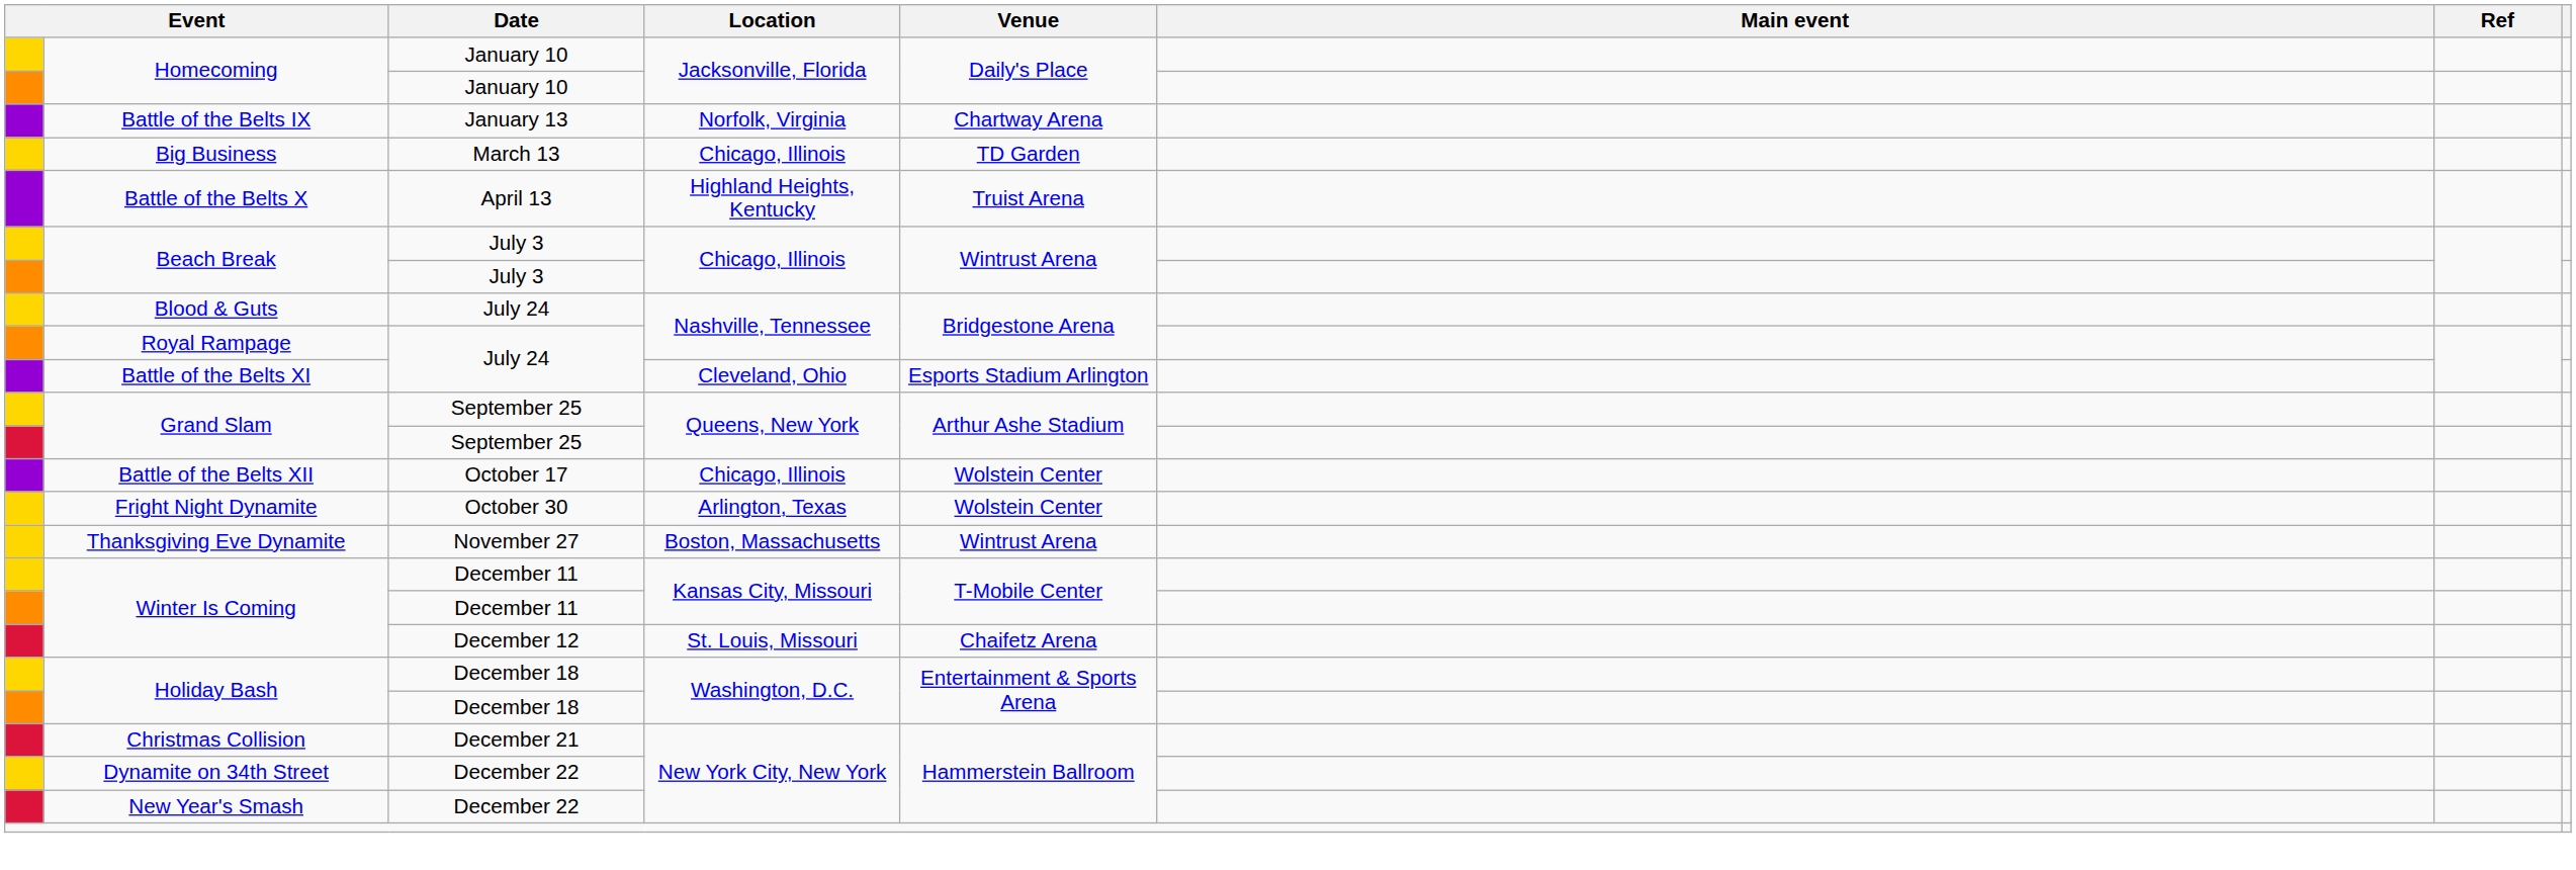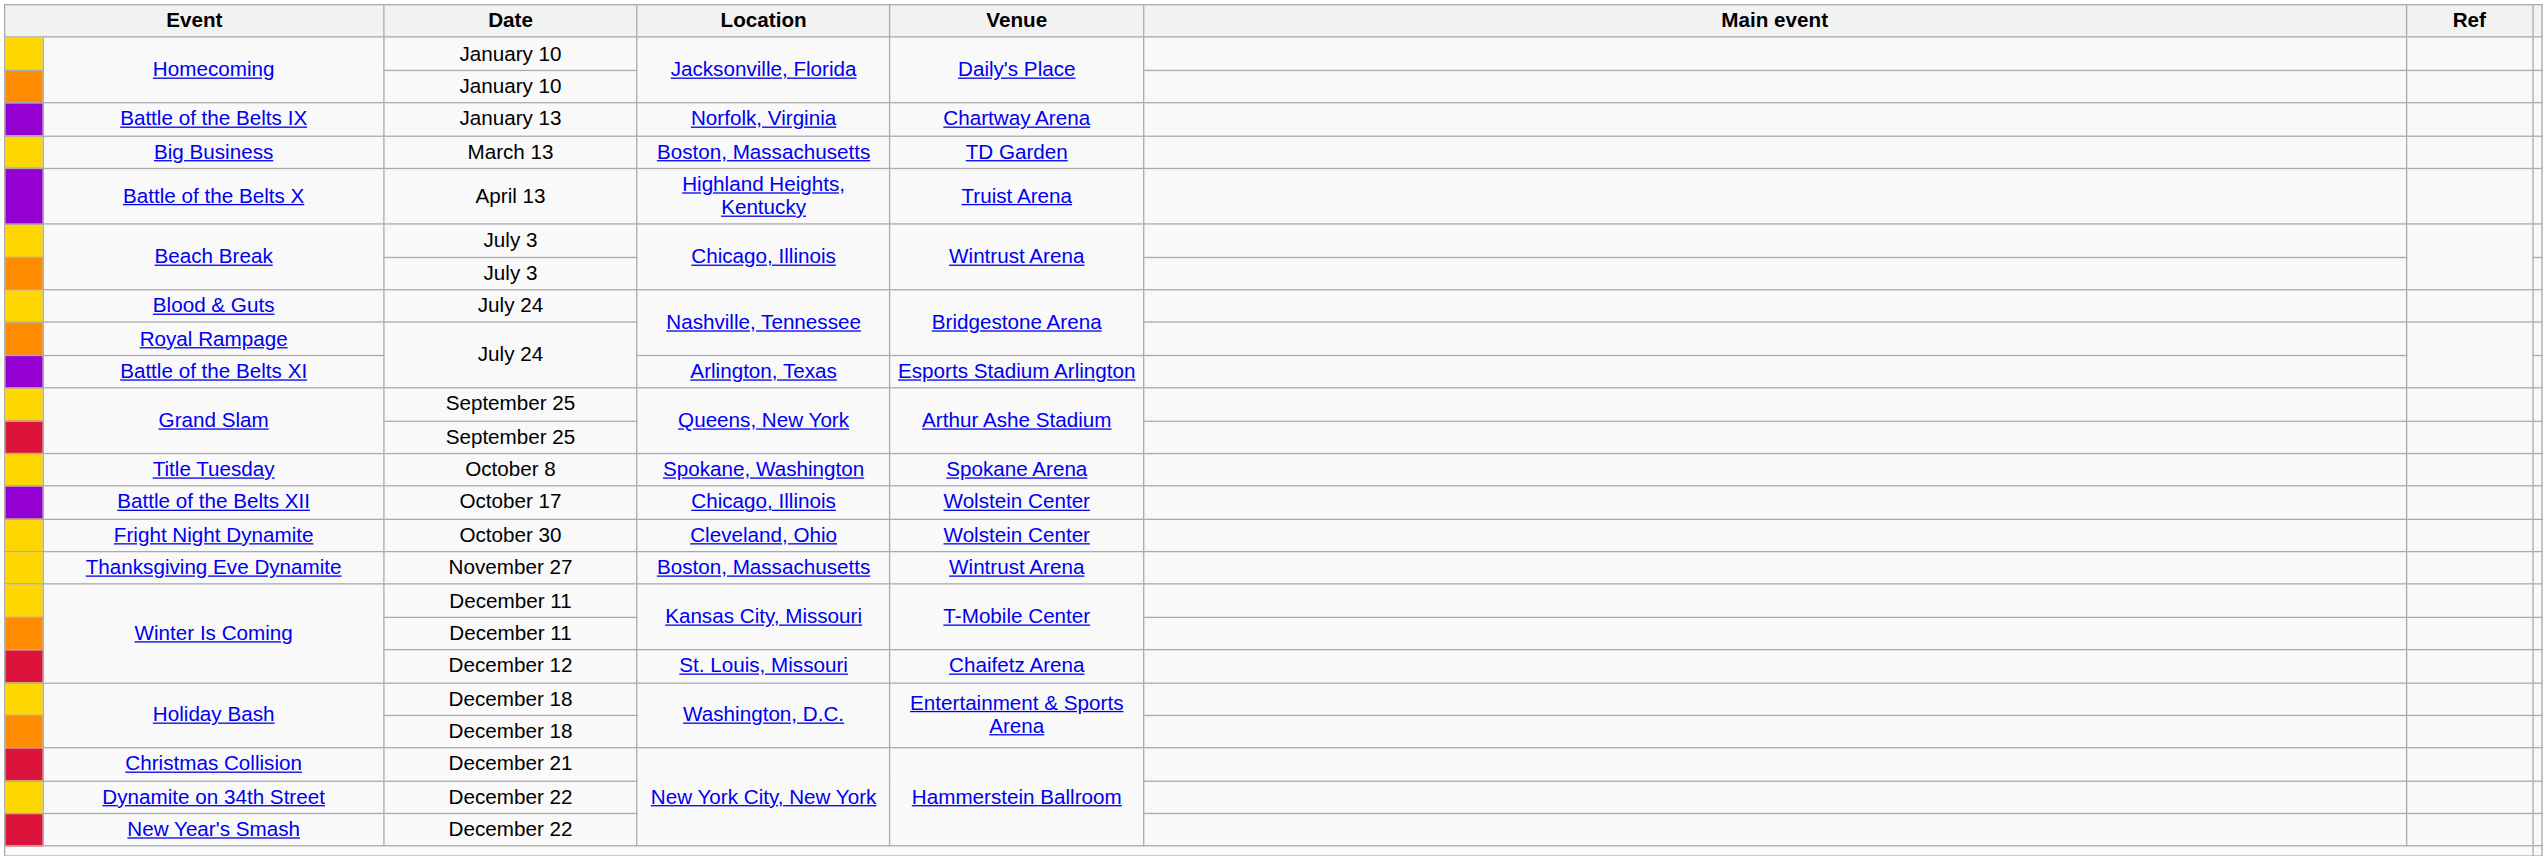Big Business | Location: Chicago, Illinois -> Boston, Massachusetts
Battle of the Belts XI | Location: Cleveland, Ohio -> Arlington, Texas
+ row: Title Tuesday | October 8 | Spokane, Washington | Spokane Arena
Fright Night Dynamite | Location: Arlington, Texas -> Cleveland, Ohio
